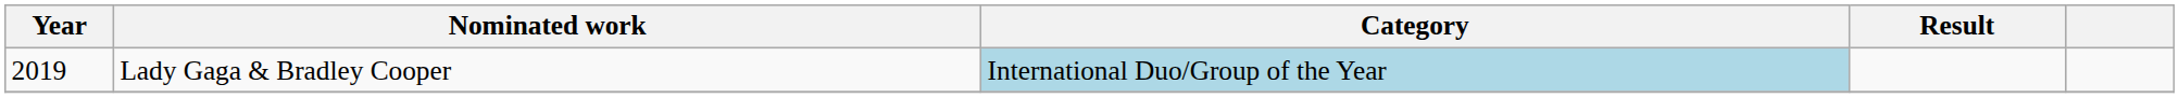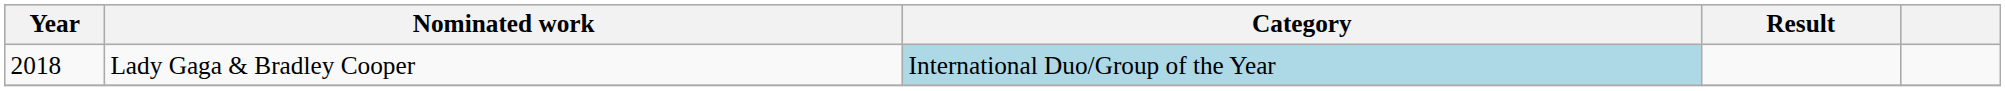Lady Gaga & Bradley Cooper | Year: 2019 -> 2018
